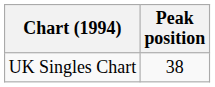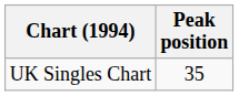UK Singles Chart | Peak position: 38 -> 35
